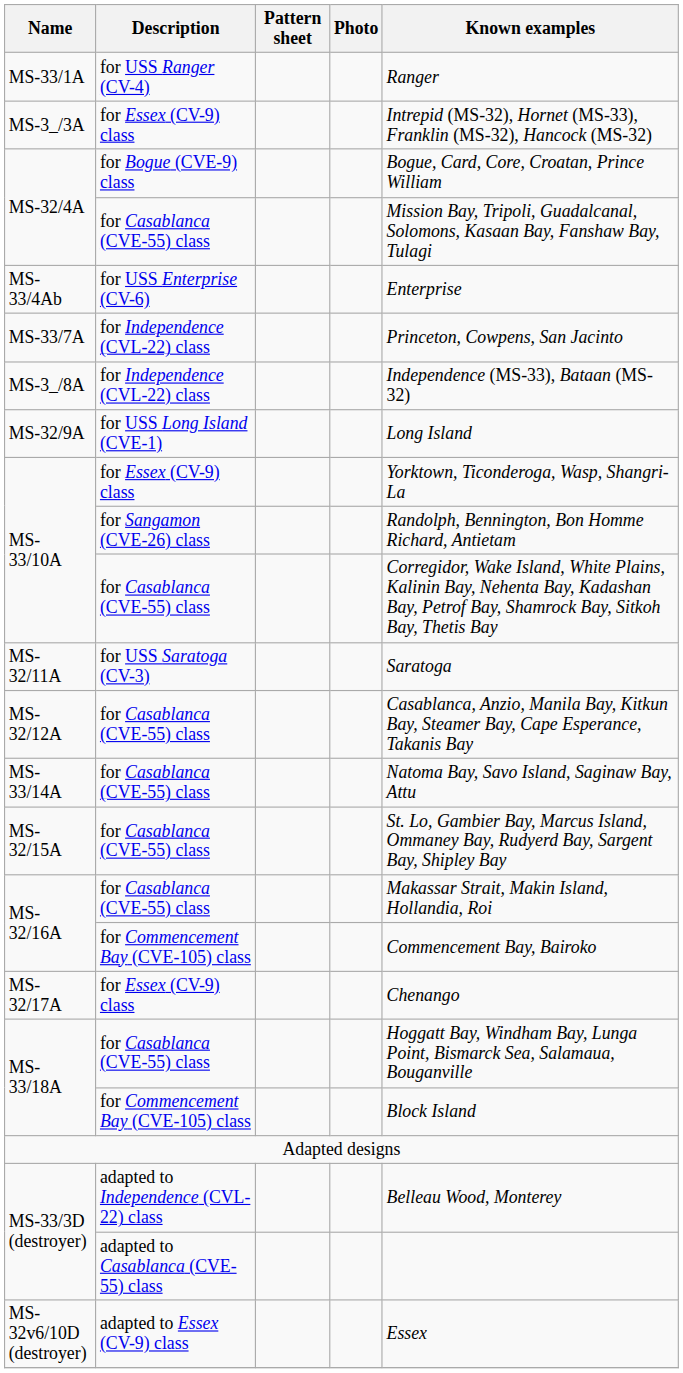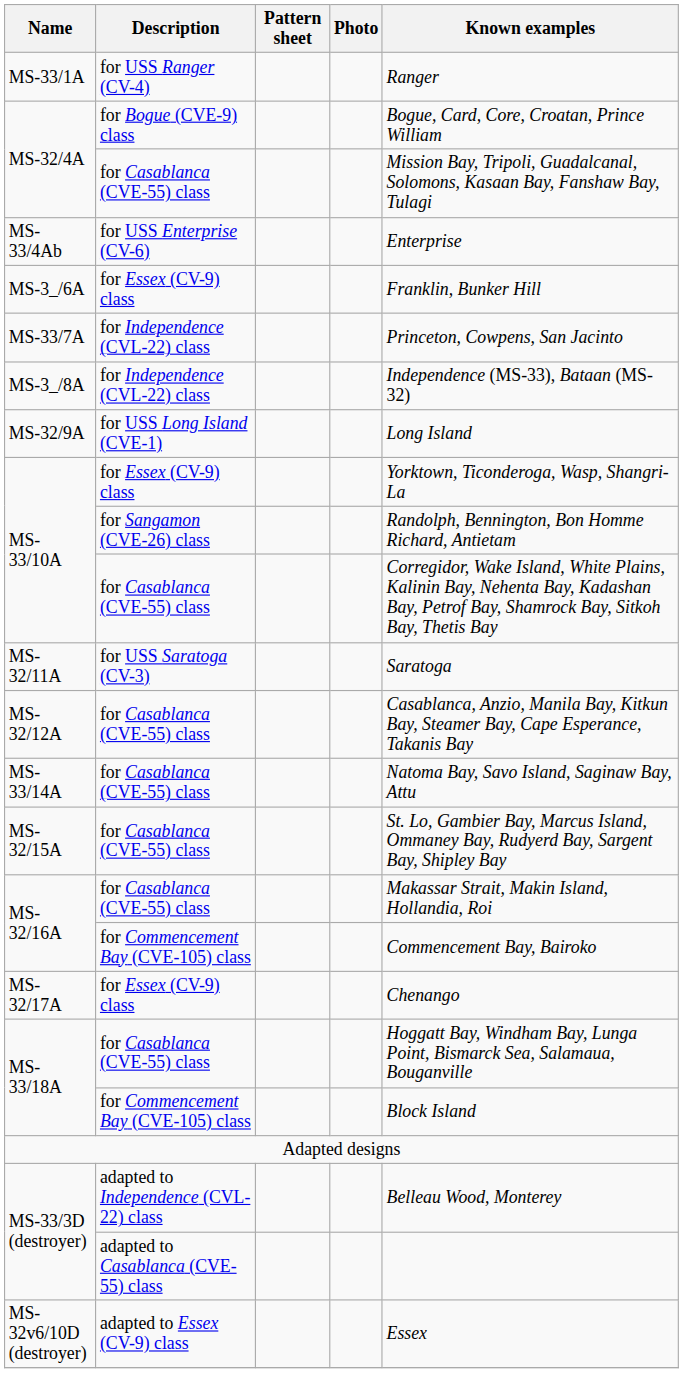- row: MS-3_/3A | for Essex (CV-9) class | Intrepid (MS-32), Hornet (MS-33), Franklin (MS-32), Hancock (MS-32)
+ row: MS-3_/6A | for Essex (CV-9) class | Franklin, Bunker Hill
